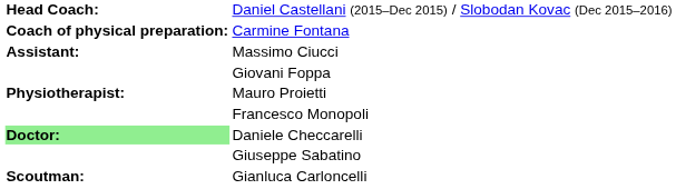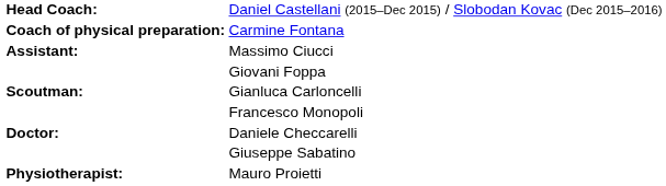rows swapped: Gianluca Carloncelli <-> Mauro Proietti
Daniele Checcarelli | column 1: lightgreen background -> no background
